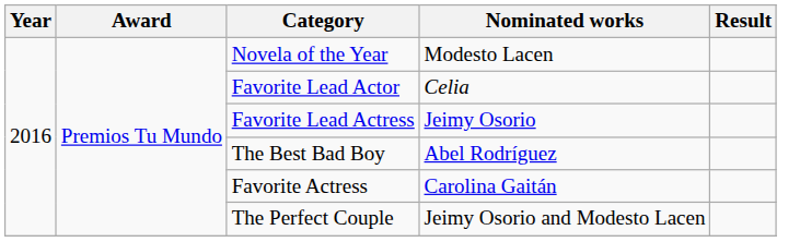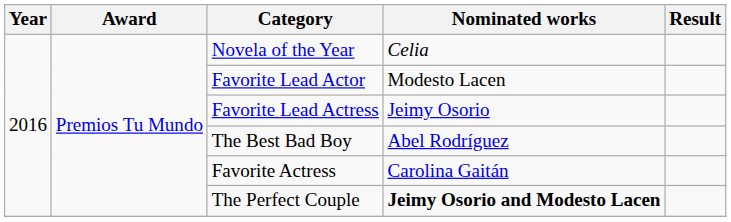Novela of the Year | Nominated works: Modesto Lacen -> Celia
Favorite Lead Actor | Nominated works: Celia -> Modesto Lacen
The Perfect Couple | Nominated works: normal -> bold
